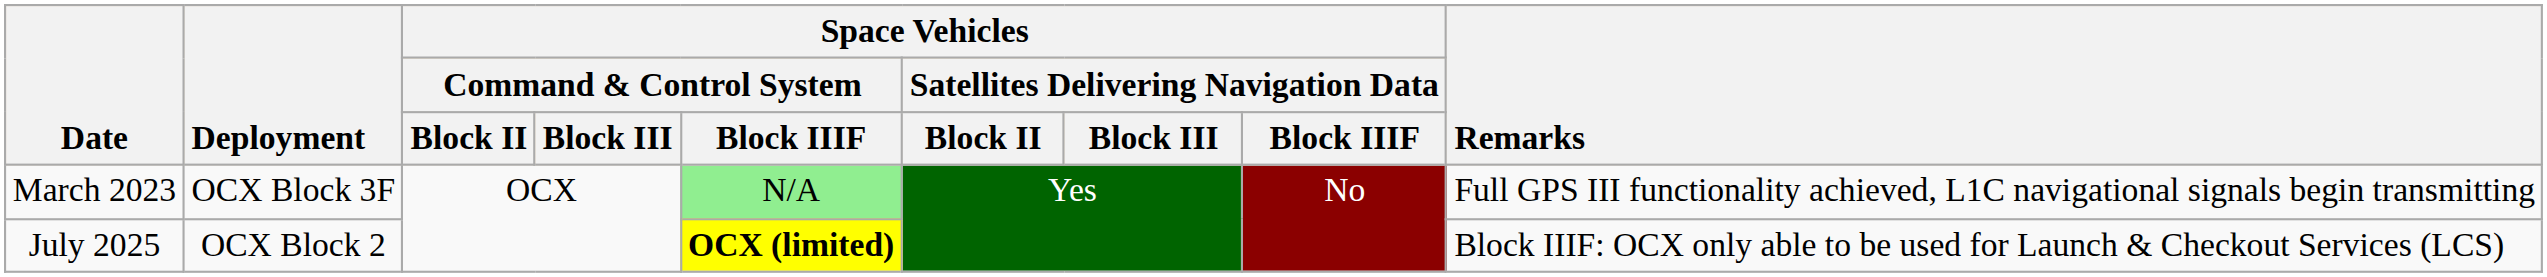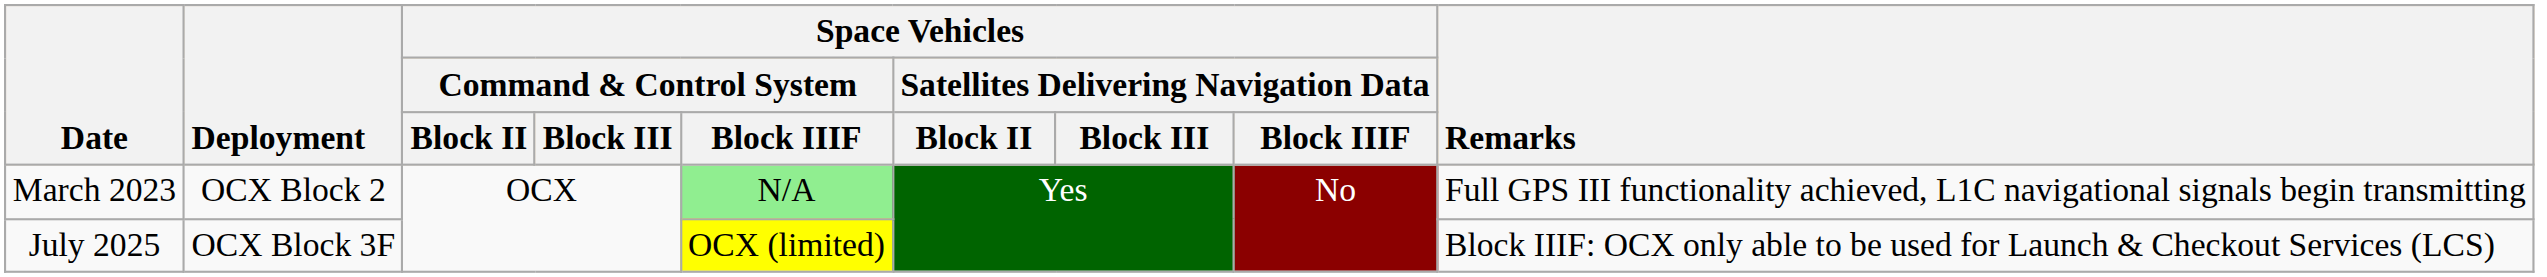March 2023 | Deployment: OCX Block 3F -> OCX Block 2
July 2025 | Deployment: OCX Block 2 -> OCX Block 3F
July 2025 | Space Vehicles / Command & Control System / Block IIIF: bold -> normal
